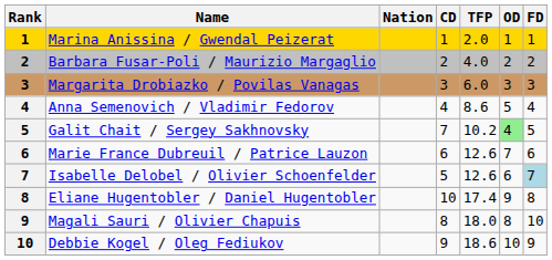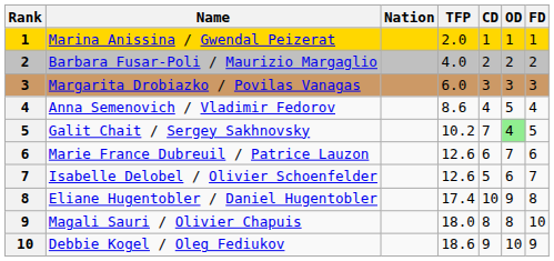columns swapped: TFP <-> CD
Isabelle Delobel / Olivier Schoenfelder | FD: lightblue background -> no background
